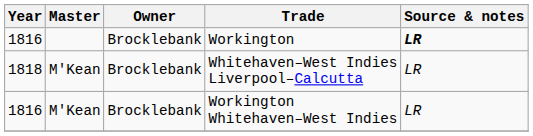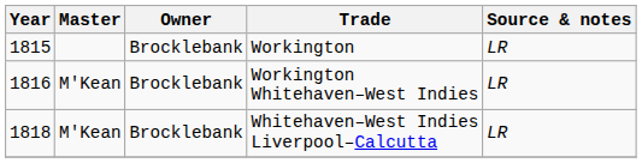Workington | Year: 1816 -> 1815
Workington | Source & notes: bold -> normal
rows swapped: Workington Whitehaven–West Indies <-> Whitehaven–West Indies Liverpool–Calcutta
